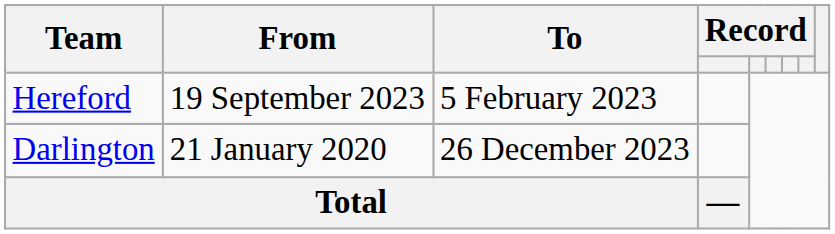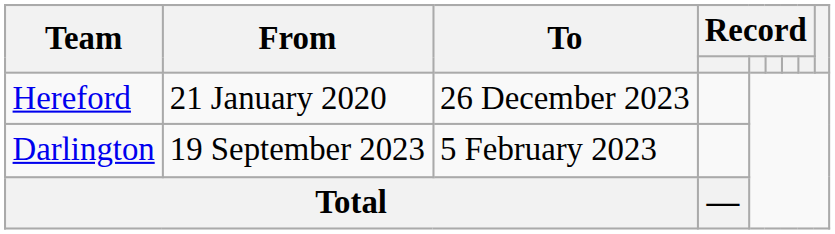Hereford | From: 19 September 2023 -> 21 January 2020
Hereford | To: 5 February 2023 -> 26 December 2023
Darlington | From: 21 January 2020 -> 19 September 2023
Darlington | To: 26 December 2023 -> 5 February 2023
